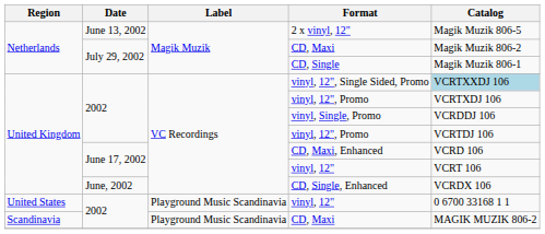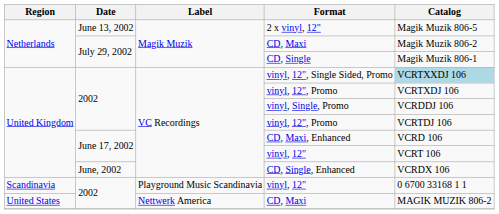2002 / vinyl, 12" | Region: United States -> Scandinavia
2002 / CD, Maxi | Region: Scandinavia -> United States
2002 / CD, Maxi | Label: Playground Music Scandinavia -> Nettwerk America
